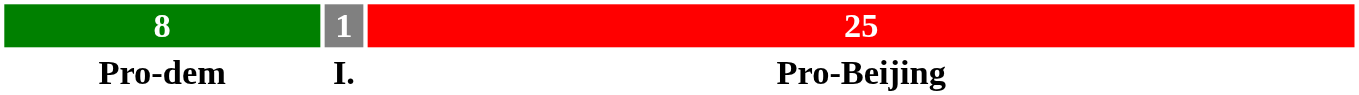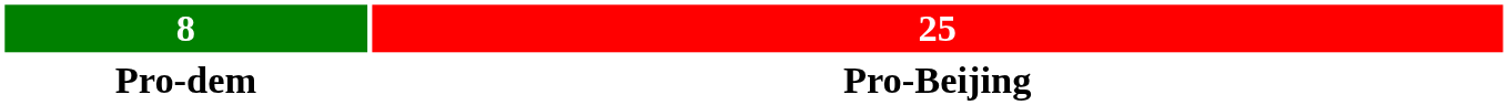- column: 1 | I.
